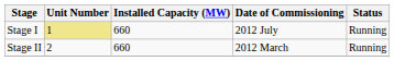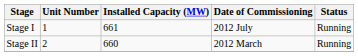Stage I | Unit Number: khaki background -> no background
Stage I | Installed Capacity (MW): 660 -> 661
